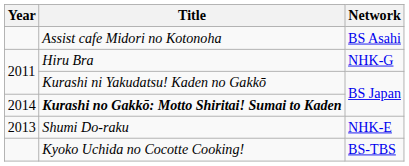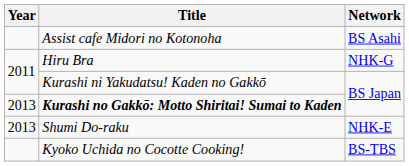Kurashi no Gakkō: Motto Shiritai! Sumai to Kaden | Year: 2014 -> 2013
